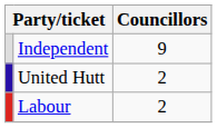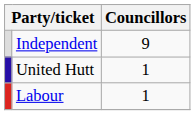United Hutt | Councillors: 2 -> 1
Labour | Councillors: 2 -> 1
